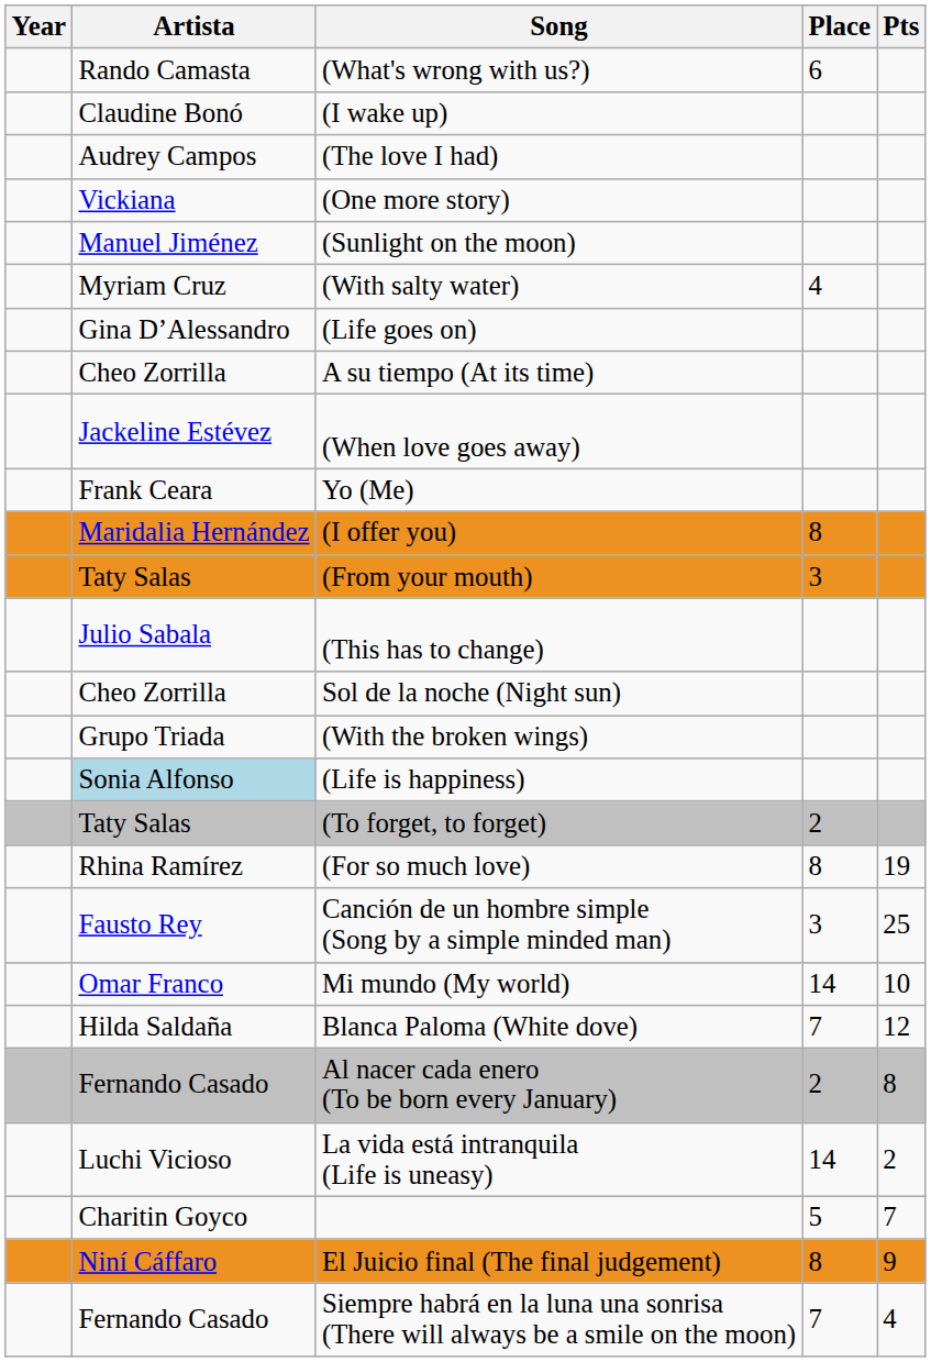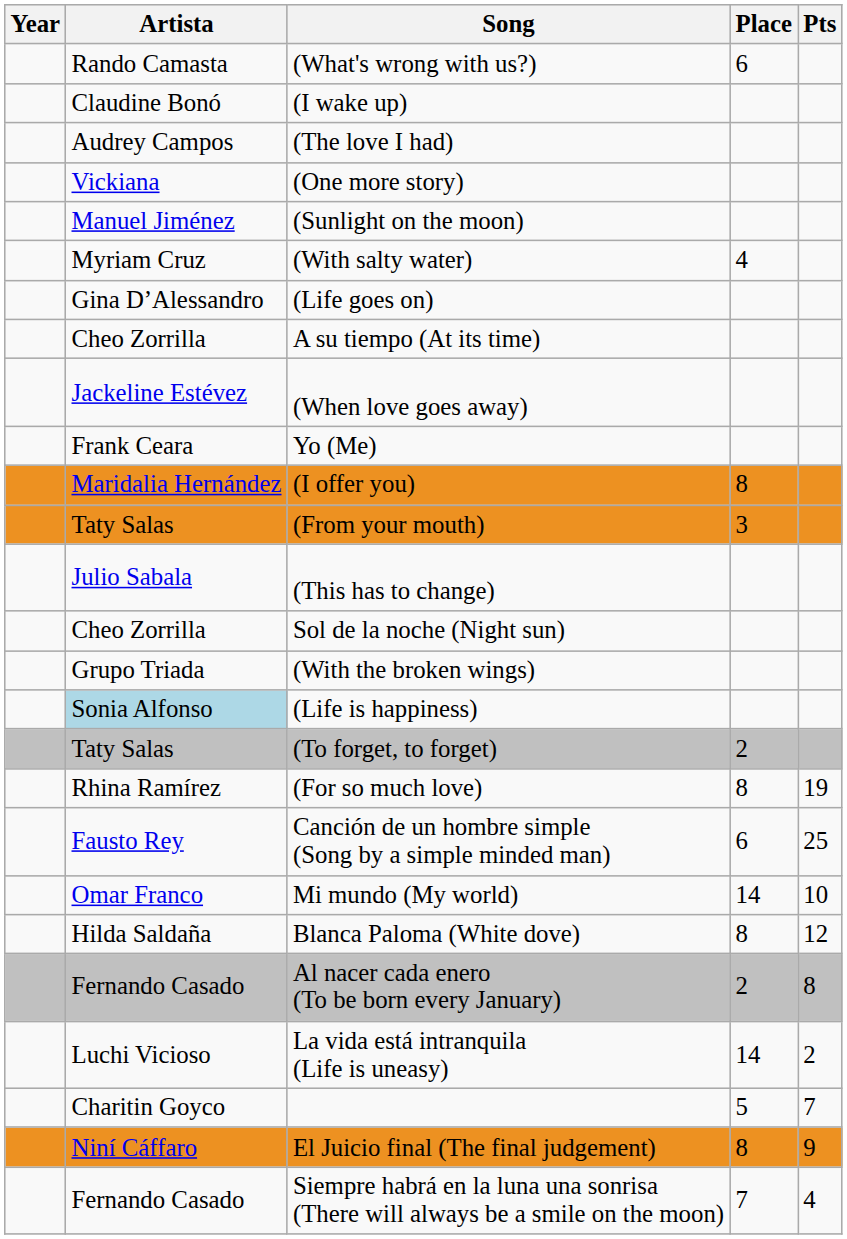Canción de un hombre simple (Song by a simple minded man) | Place: 3 -> 6
Blanca Paloma (White dove) | Place: 7 -> 8
